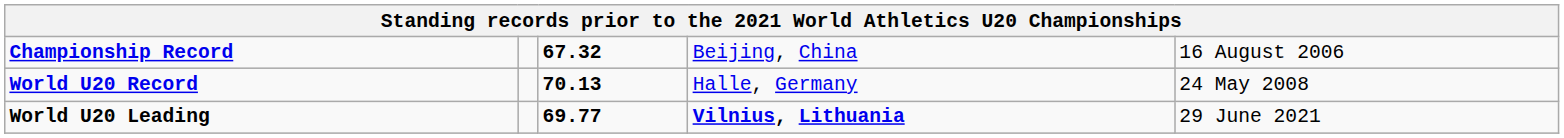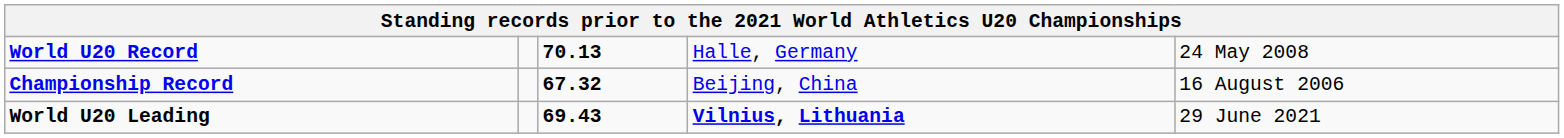rows swapped: World U20 Record <-> Championship Record
World U20 Leading | column 3: 69.77 -> 69.43
